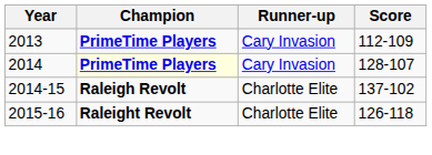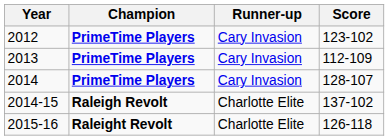+ row: 2012 | PrimeTime Players | Cary Invasion | 123-102
2014 | Champion: lightyellow background -> no background
